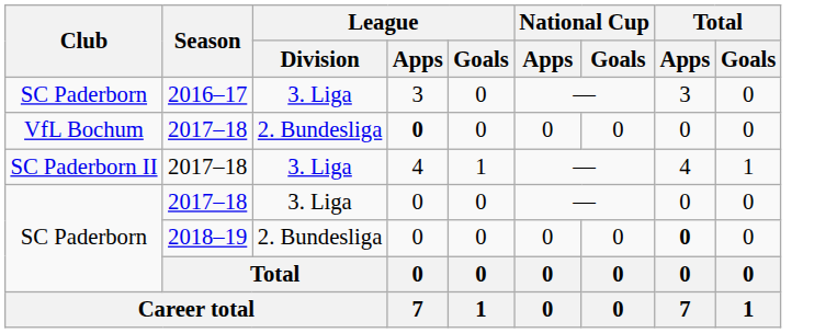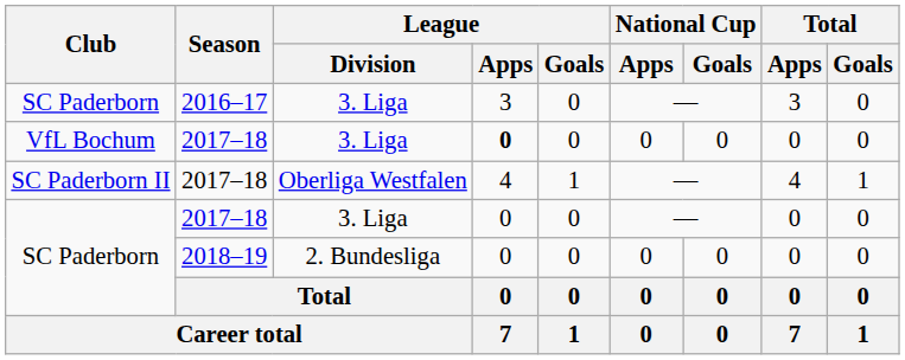VfL Bochum | League / Division: 2. Bundesliga -> 3. Liga
SC Paderborn II | League / Division: 3. Liga -> Oberliga Westfalen
SC Paderborn / 2018–19 | Total / Apps: bold -> normal
